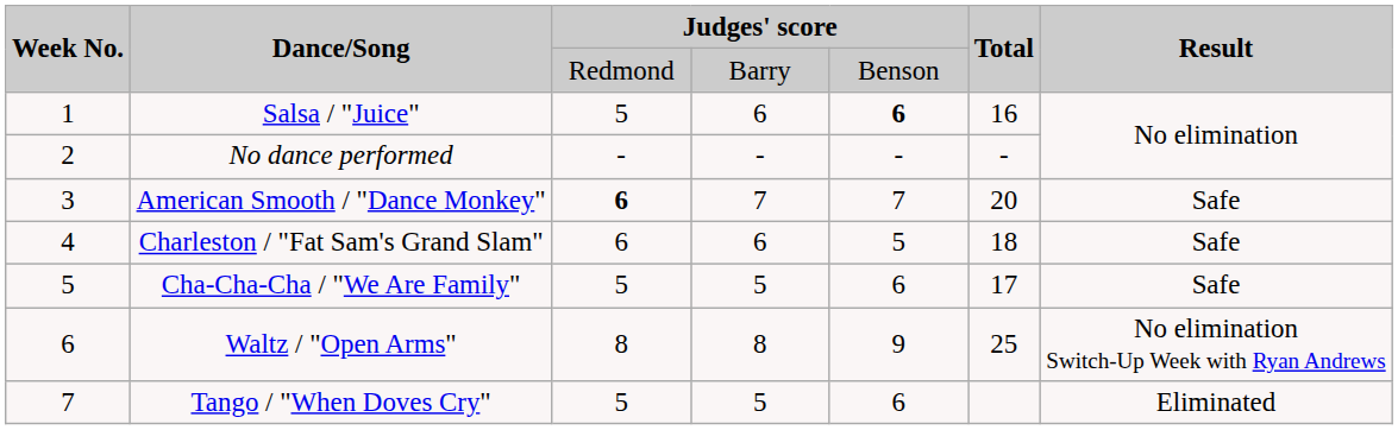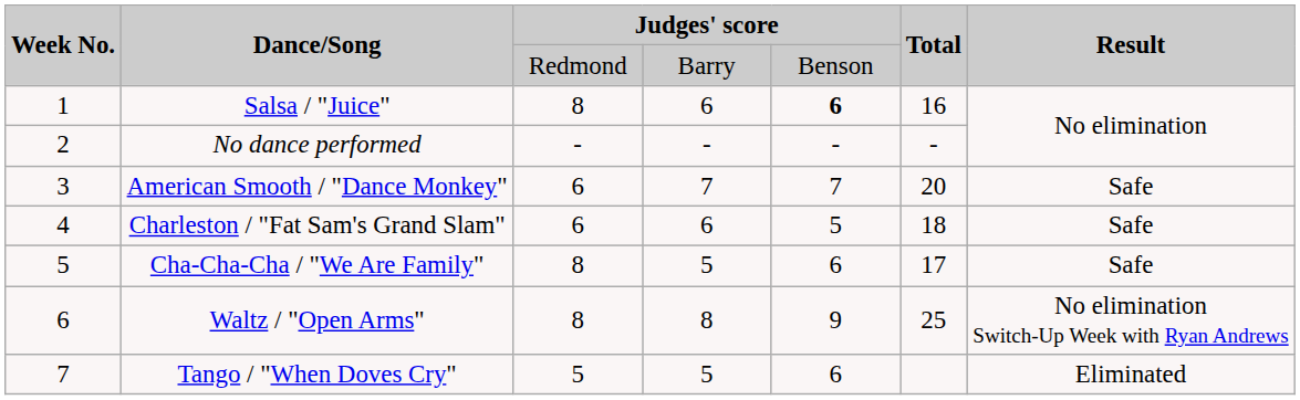Salsa / "Juice" | column 3: 5 -> 8
American Smooth / "Dance Monkey" | column 3: bold -> normal
Cha-Cha-Cha / "We Are Family" | column 3: 5 -> 8
